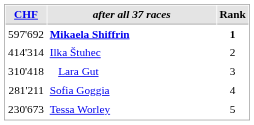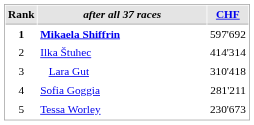columns swapped: Rank <-> CHF
